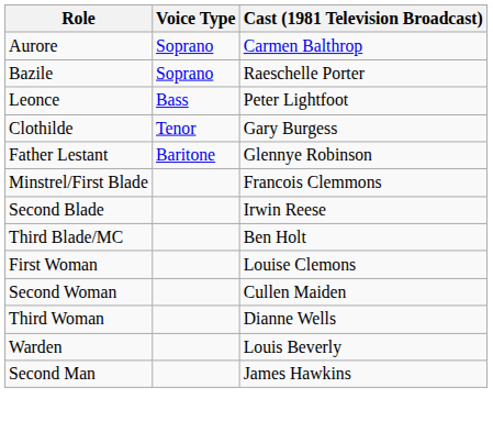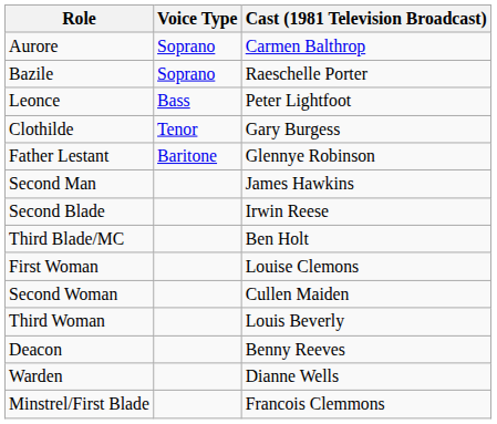rows swapped: Minstrel/First Blade <-> Second Man
Third Woman | Cast (1981 Television Broadcast): Dianne Wells -> Louis Beverly
+ row: Deacon | Benny Reeves
Warden | Cast (1981 Television Broadcast): Louis Beverly -> Dianne Wells
